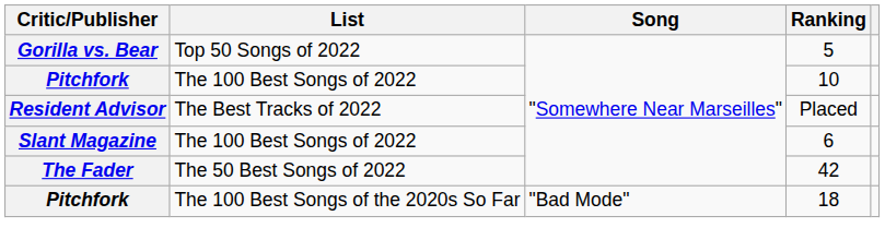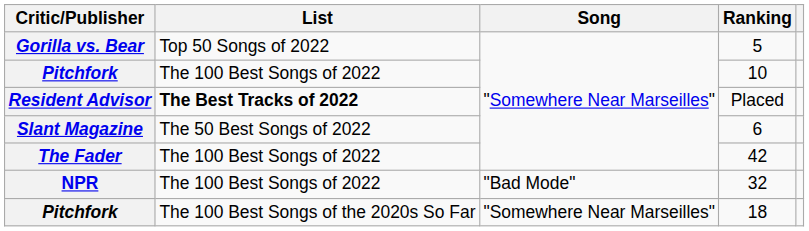Placed | List: normal -> bold
6 | List: The 100 Best Songs of 2022 -> The 50 Best Songs of 2022
42 | List: The 50 Best Songs of 2022 -> The 100 Best Songs of 2022
+ row: NPR | The 100 Best Songs of 2022 | "Bad Mode" | 32
18 | Song: "Bad Mode" -> "Somewhere Near Marseilles"
